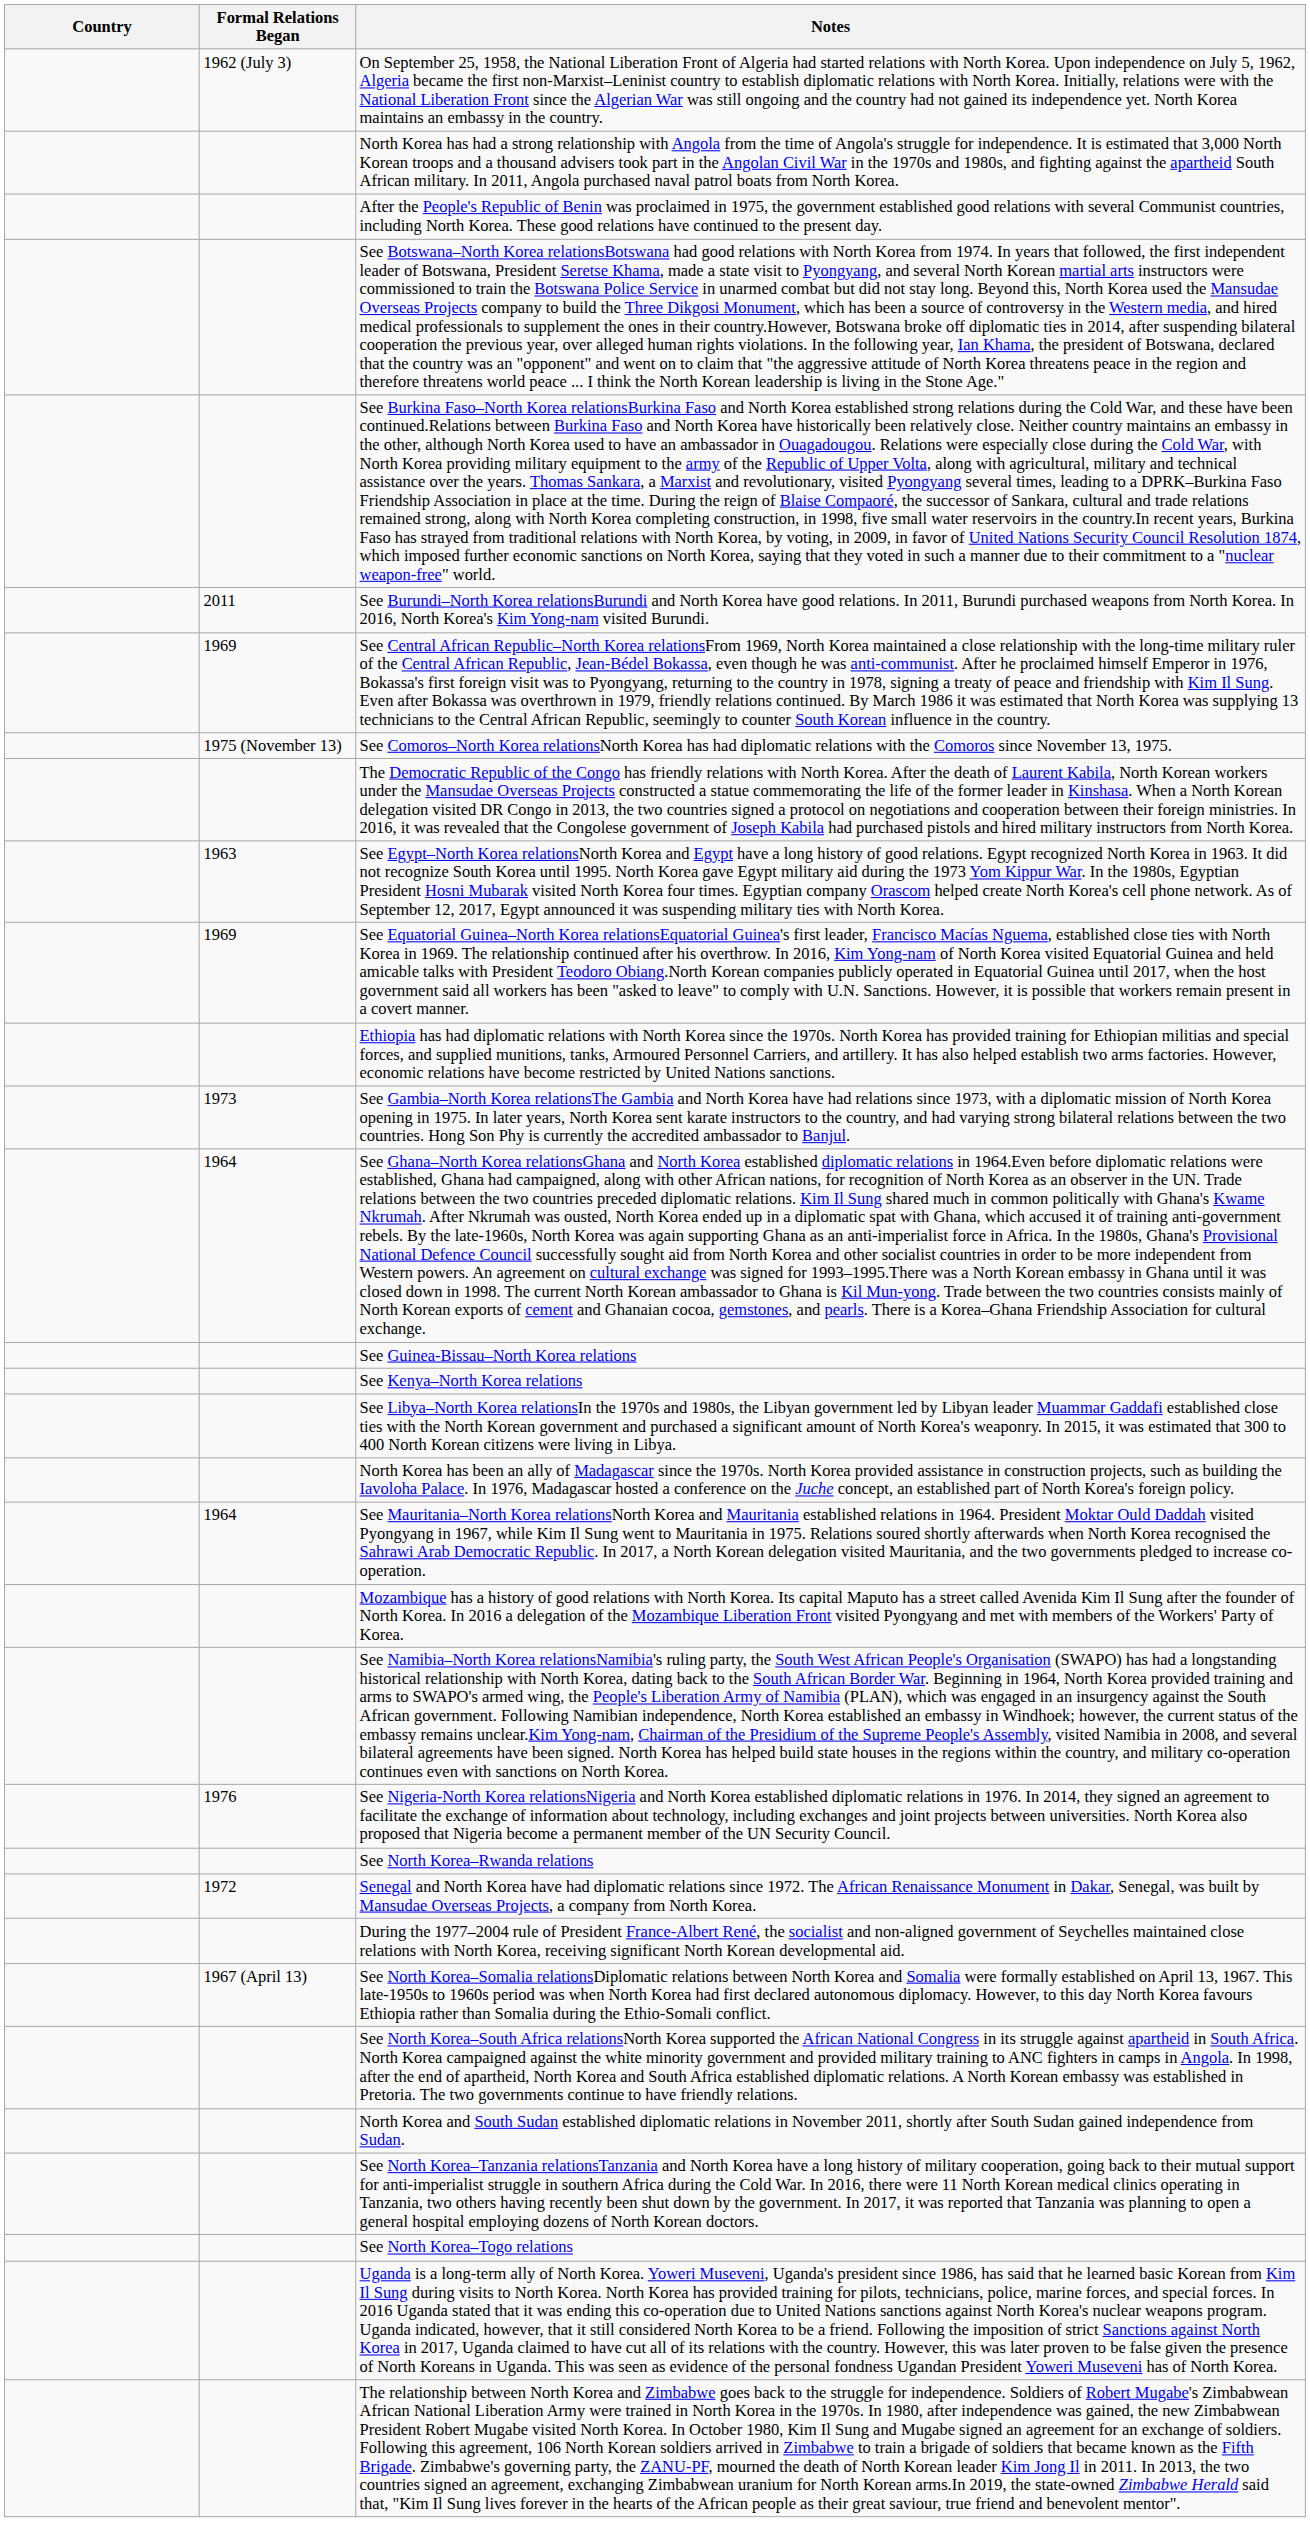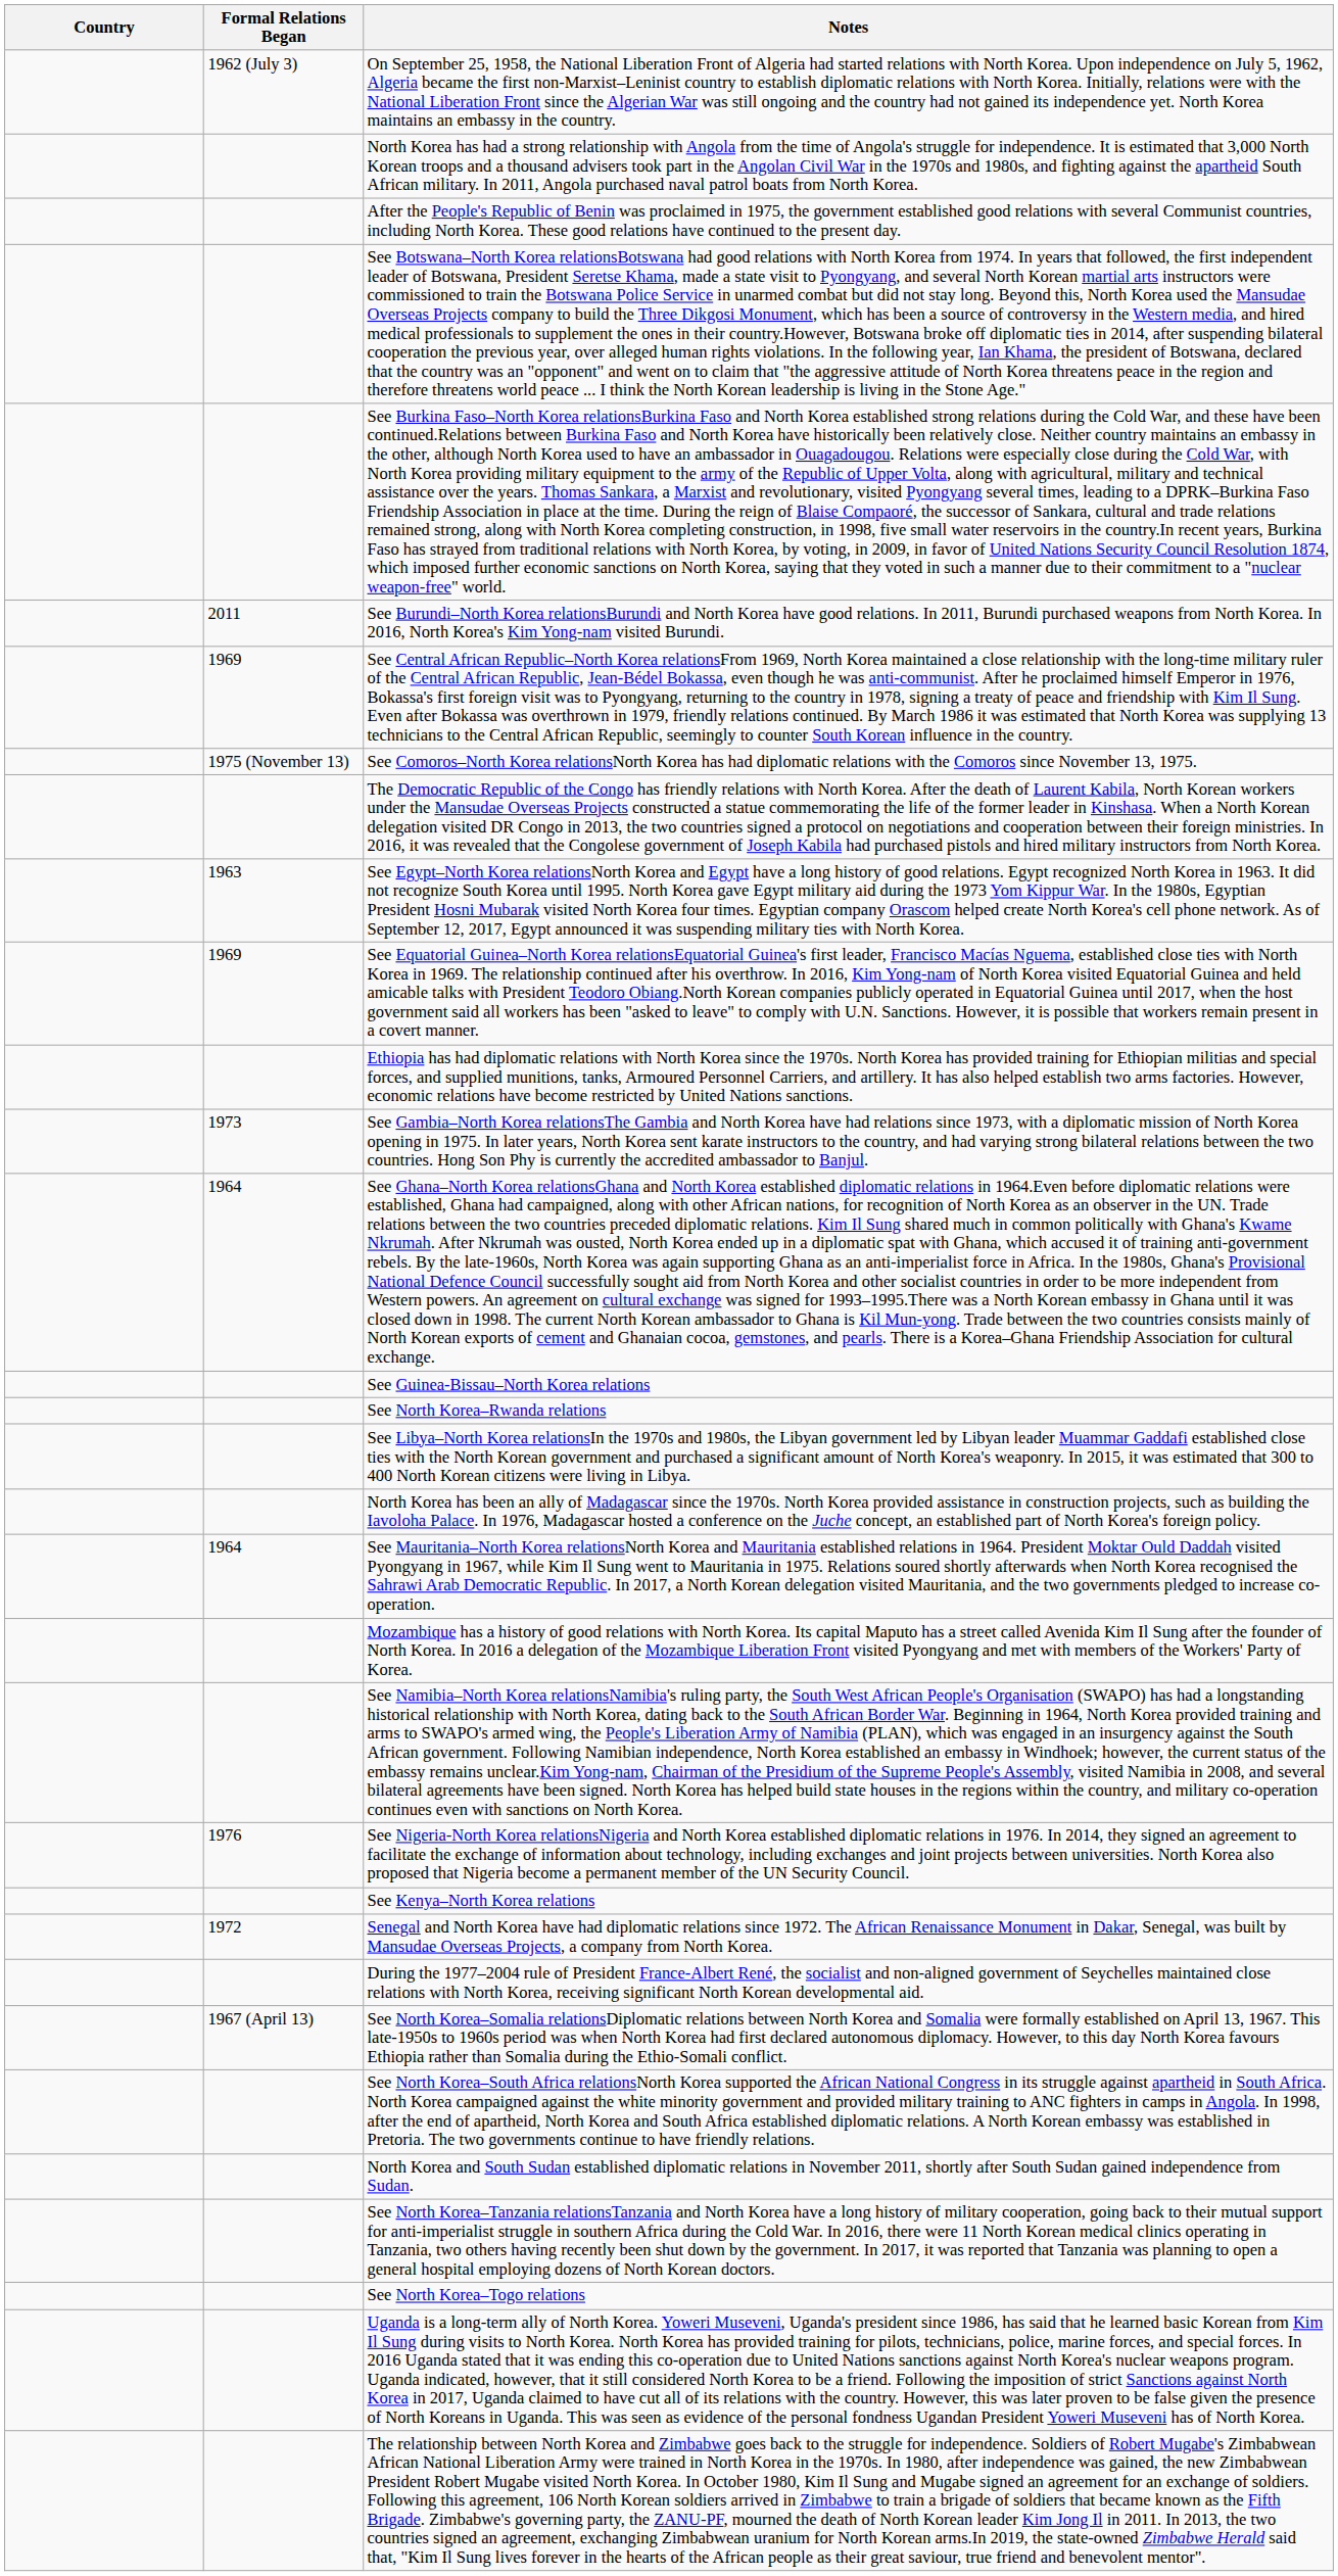rows swapped: See Kenya–North Korea relations <-> See North Korea–Rwanda relations
